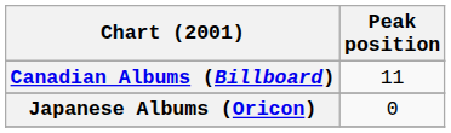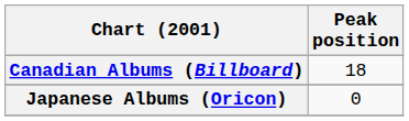Canadian Albums (Billboard) | Peak position: 11 -> 18
